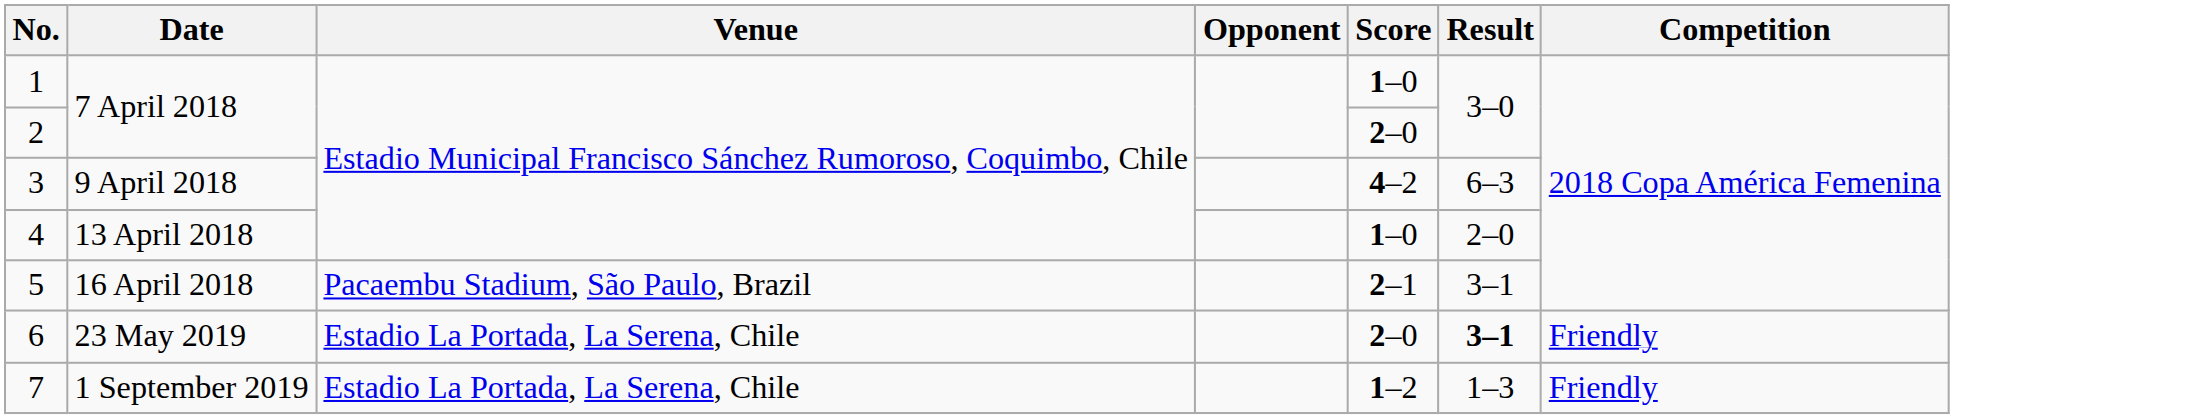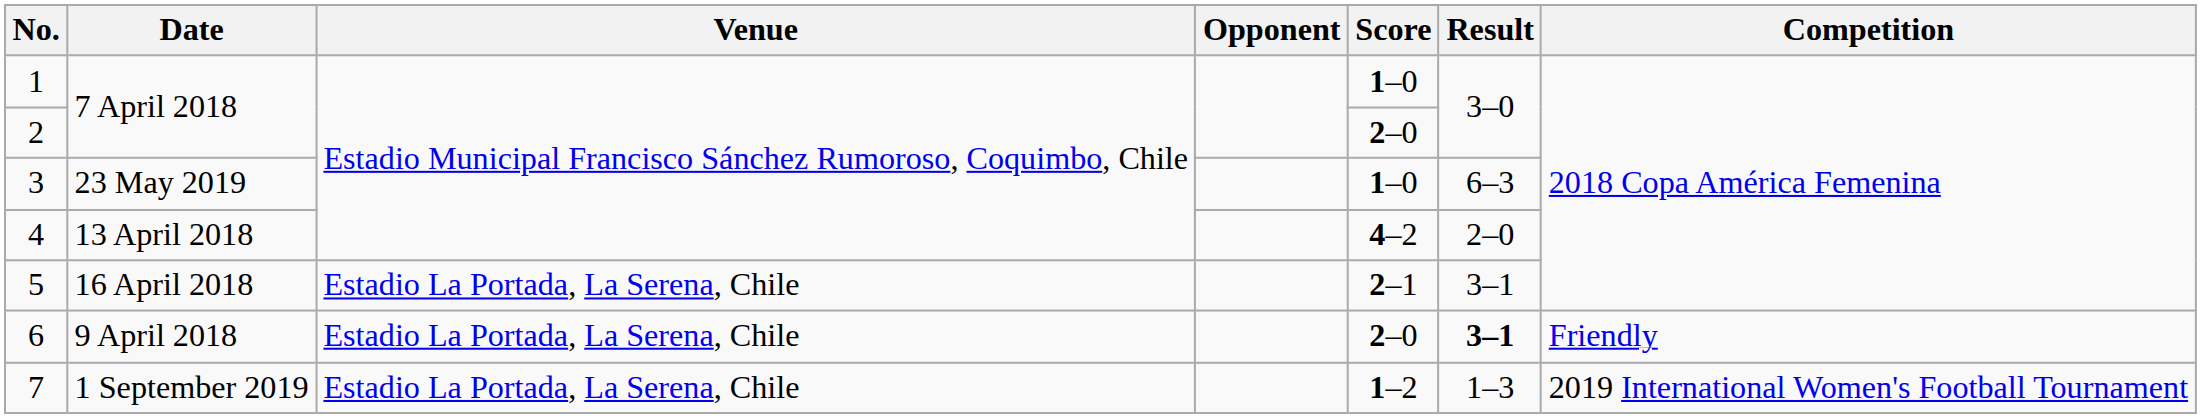3 | Date: 9 April 2018 -> 23 May 2019
3 | Score: 4–2 -> 1–0
4 | Score: 1–0 -> 4–2
5 | Venue: Pacaembu Stadium, São Paulo, Brazil -> Estadio La Portada, La Serena, Chile
6 | Date: 23 May 2019 -> 9 April 2018
7 | Competition: Friendly -> 2019 International Women's Football Tournament
